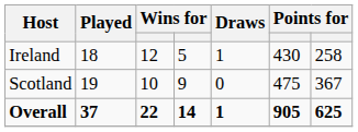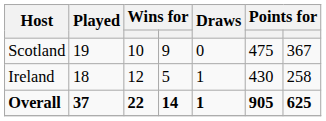rows swapped: Ireland <-> Scotland
